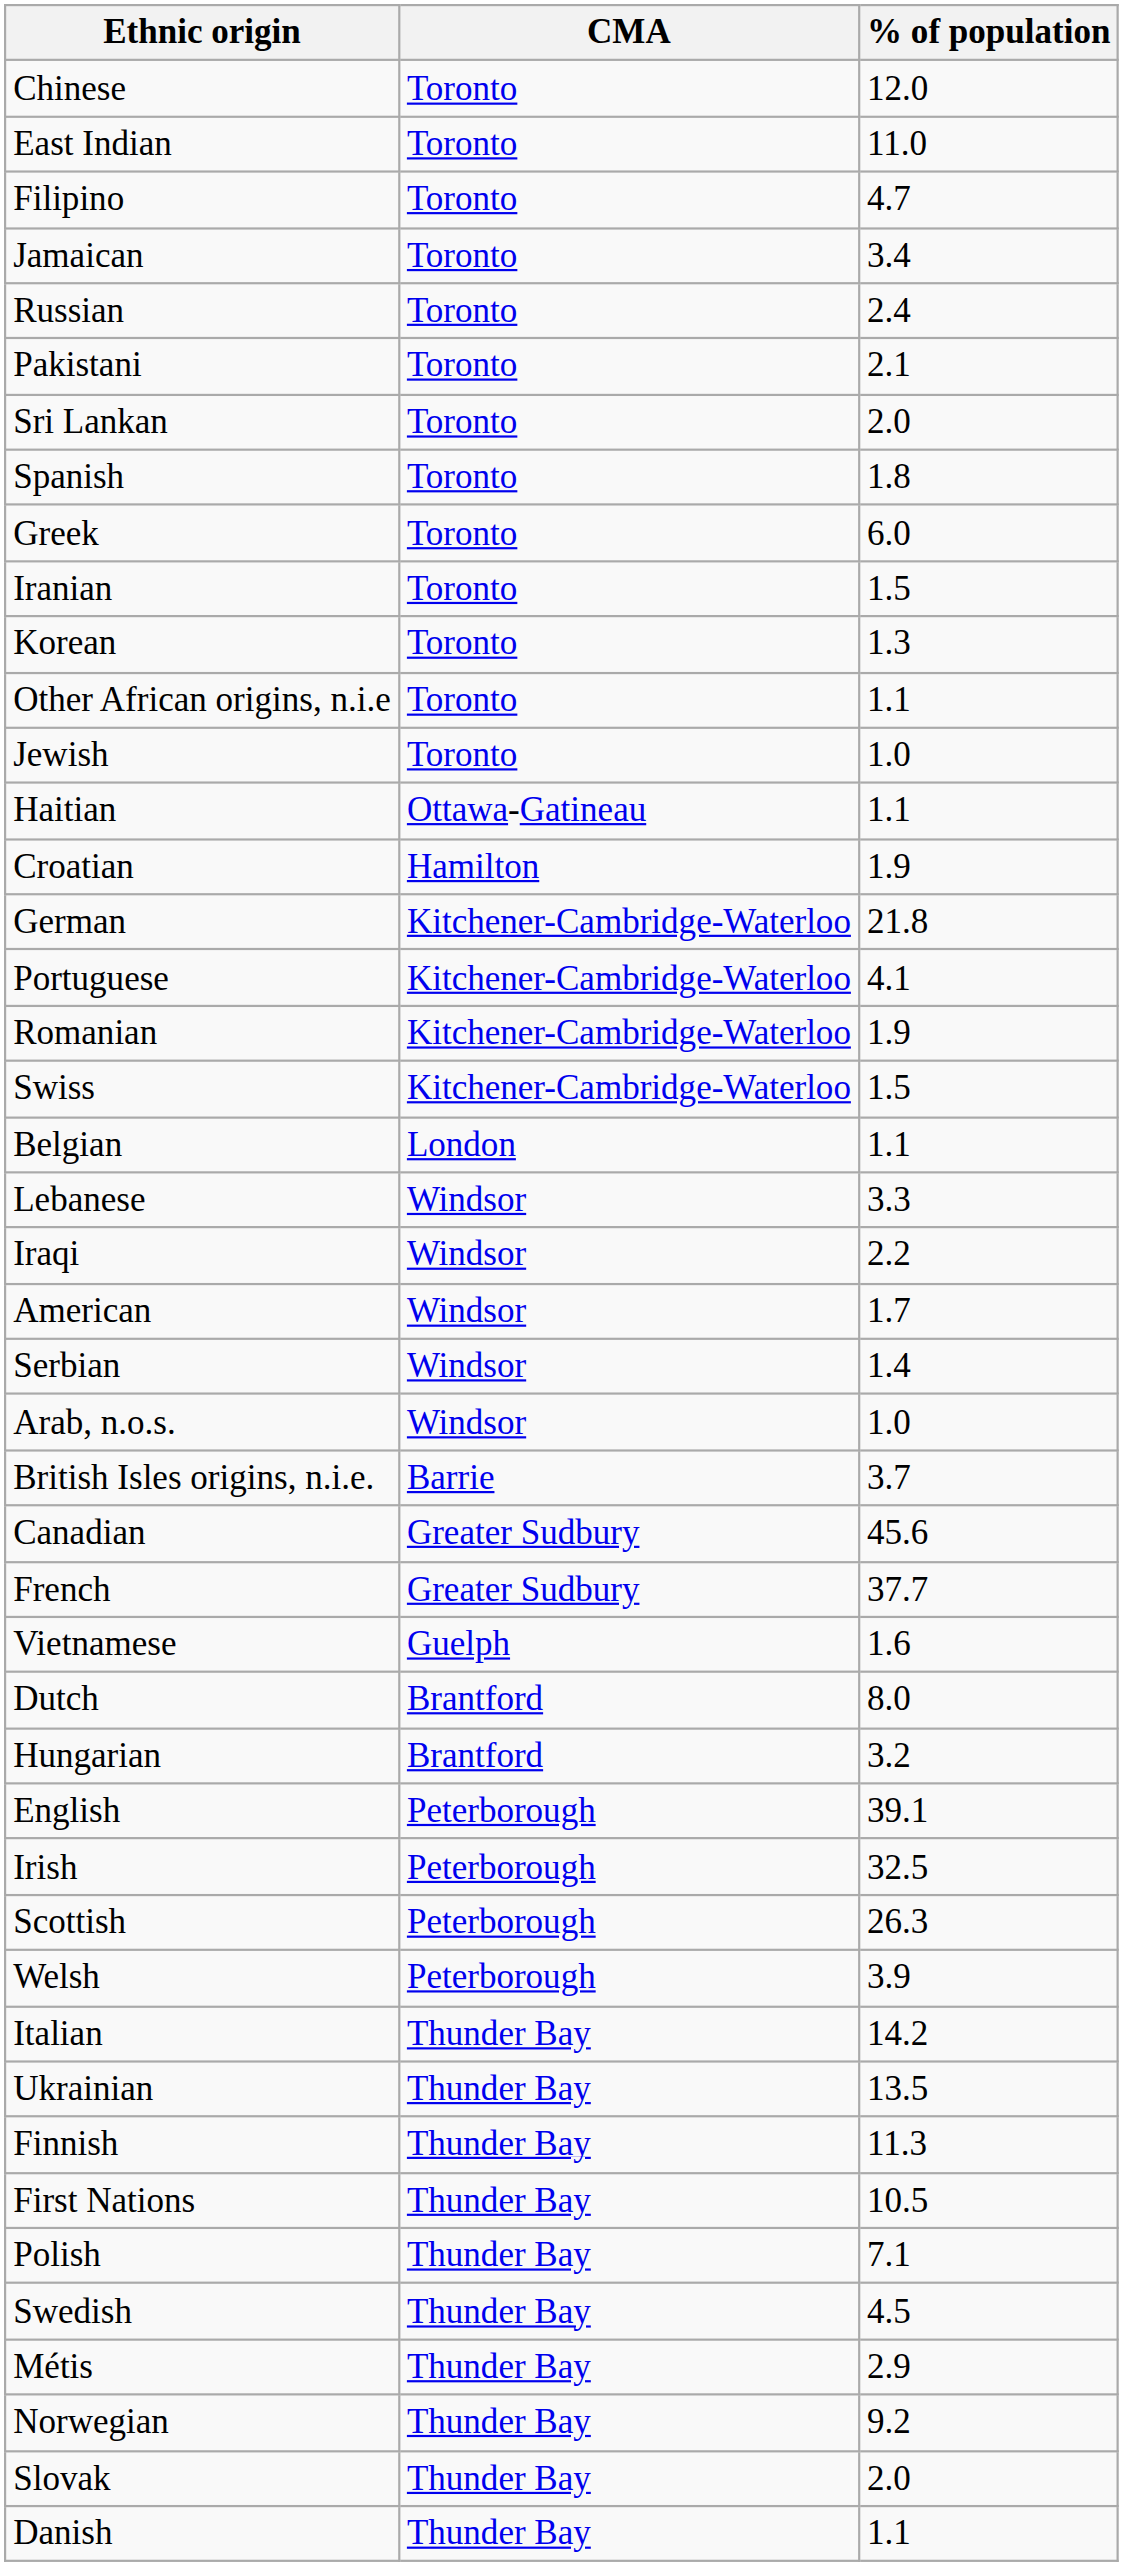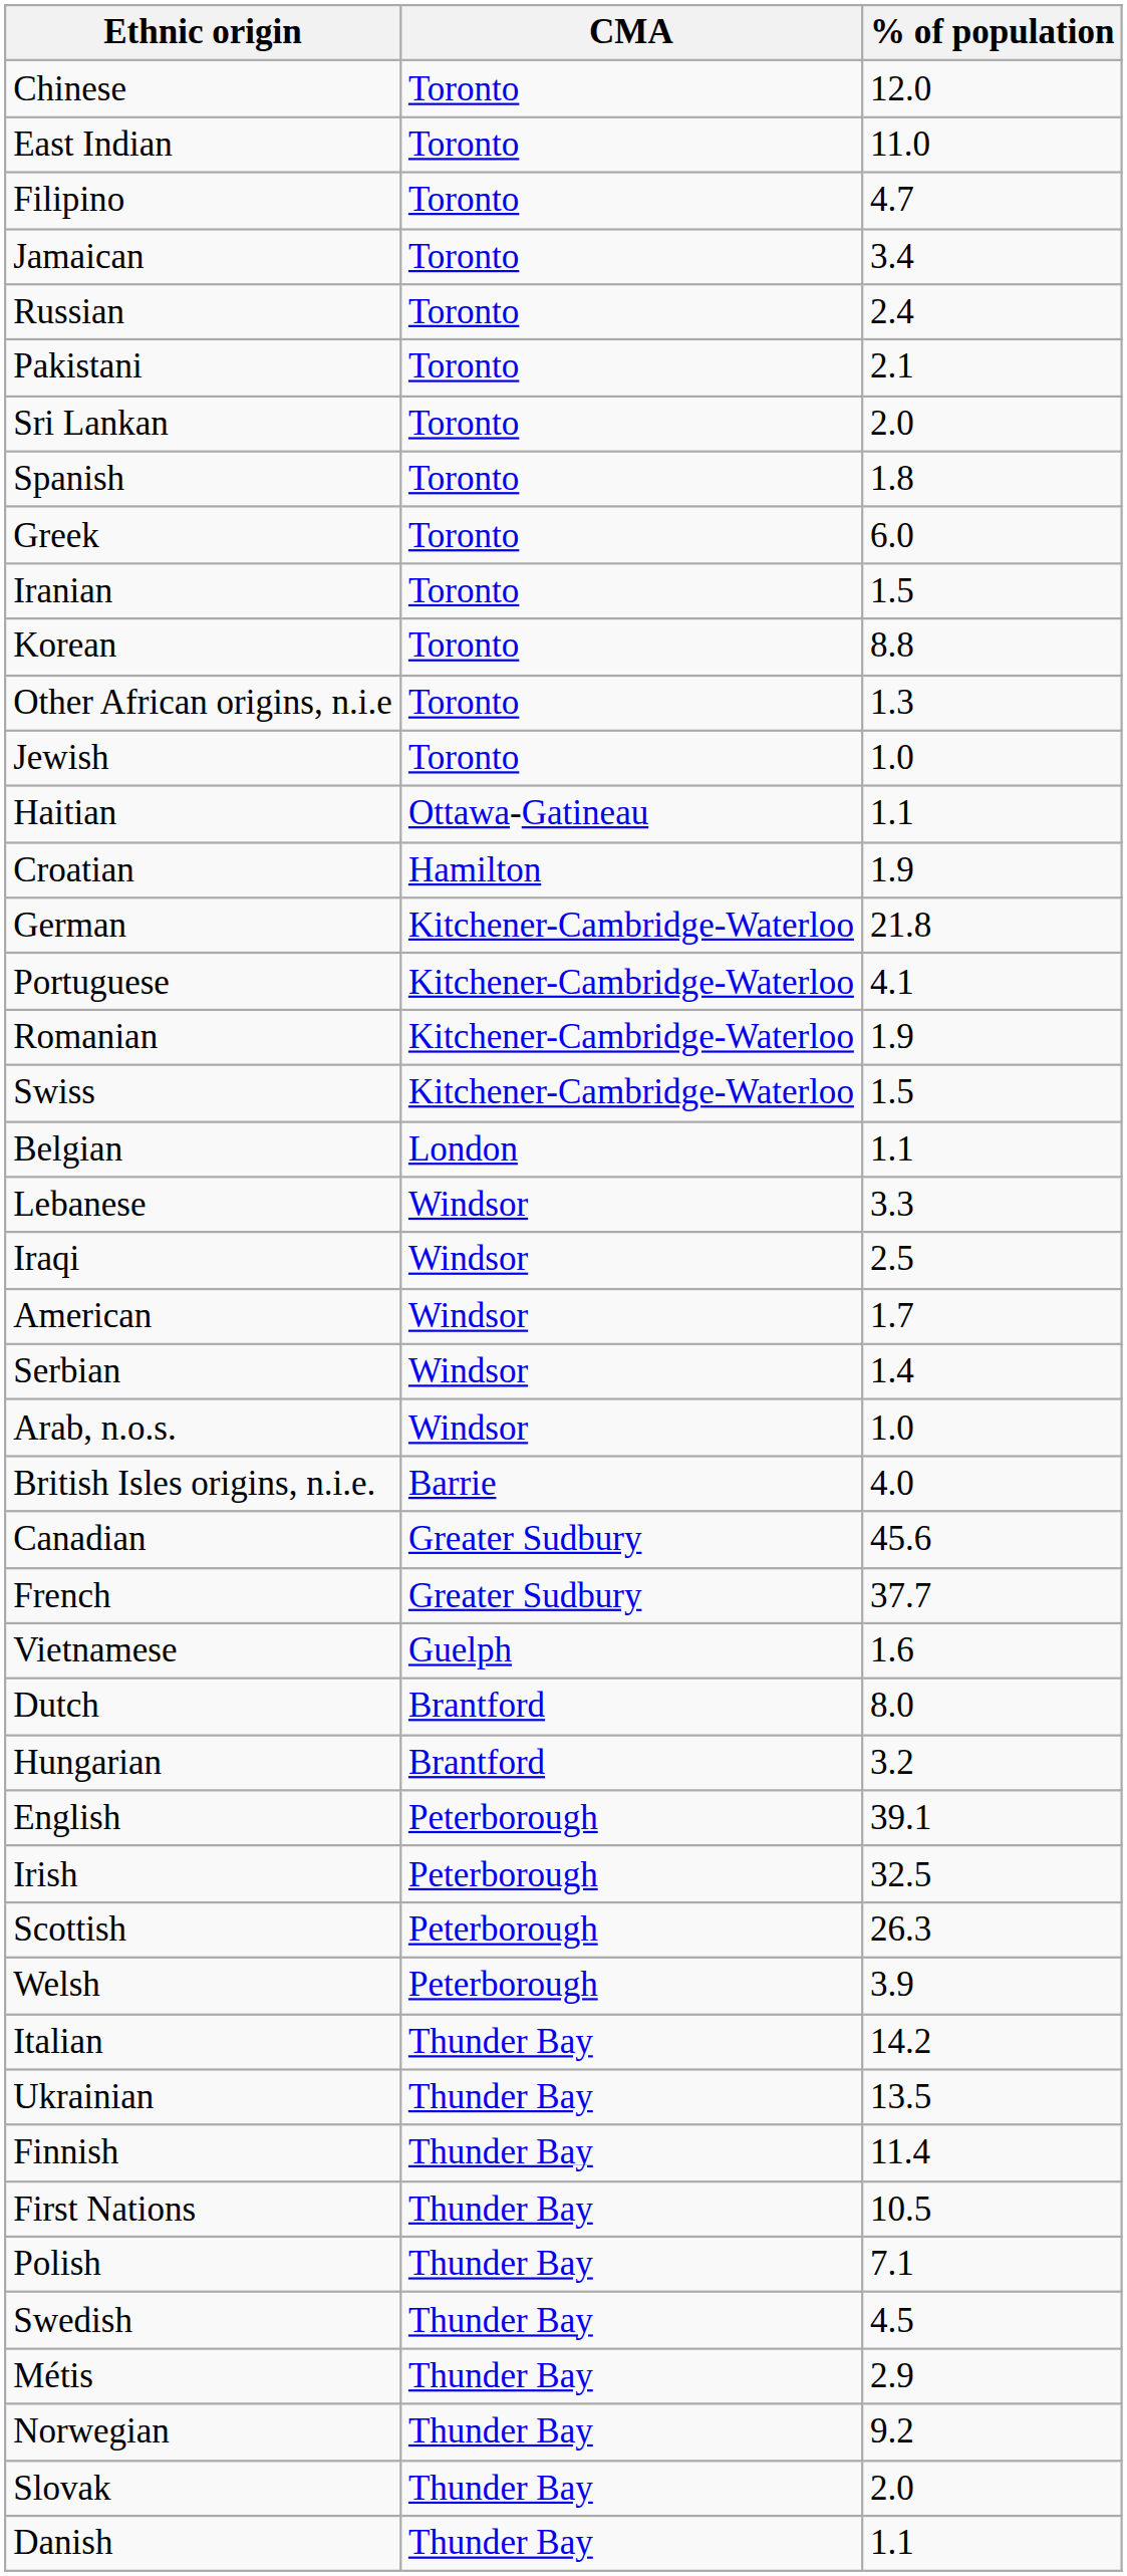Korean | % of population: 1.3 -> 8.8
Other African origins, n.i.e | % of population: 1.1 -> 1.3
Iraqi | % of population: 2.2 -> 2.5
British Isles origins, n.i.e. | % of population: 3.7 -> 4.0
Finnish | % of population: 11.3 -> 11.4
